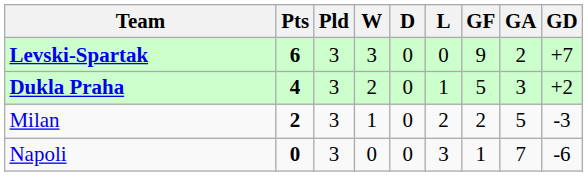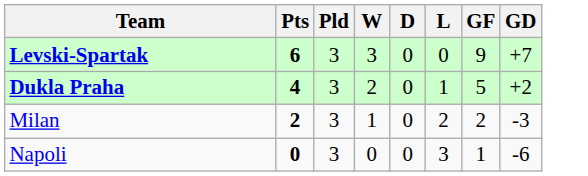- column: GA | 2 | 3 | 5 | 7
